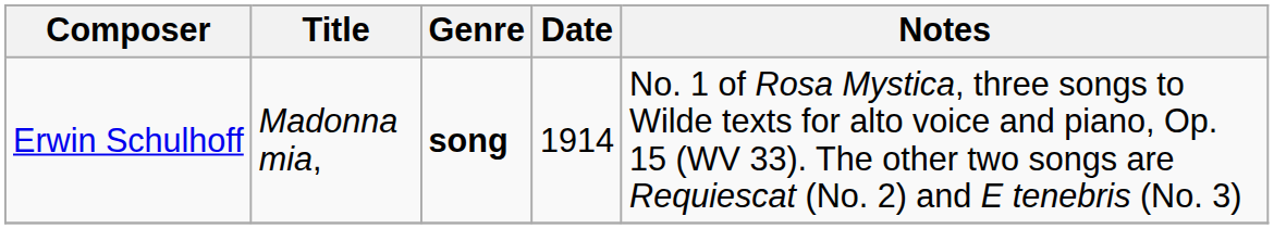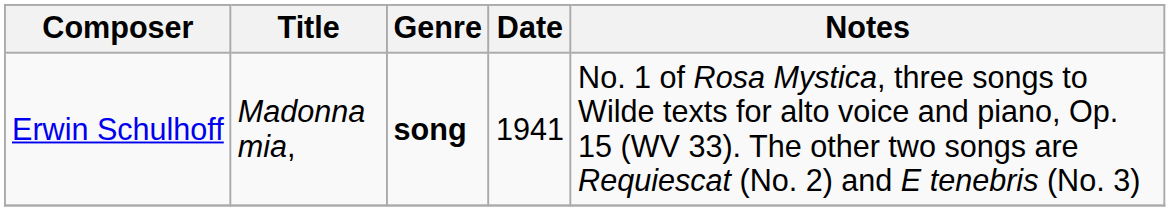Erwin Schulhoff | Date: 1914 -> 1941
